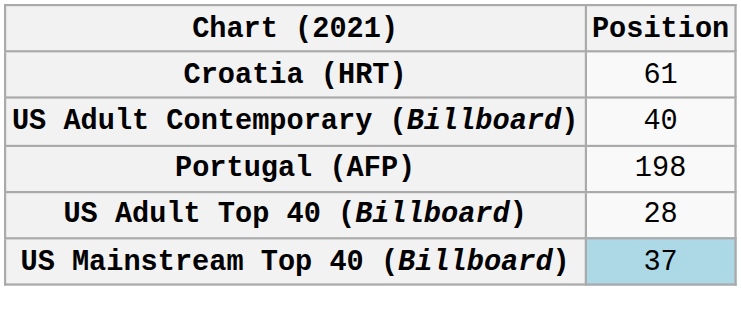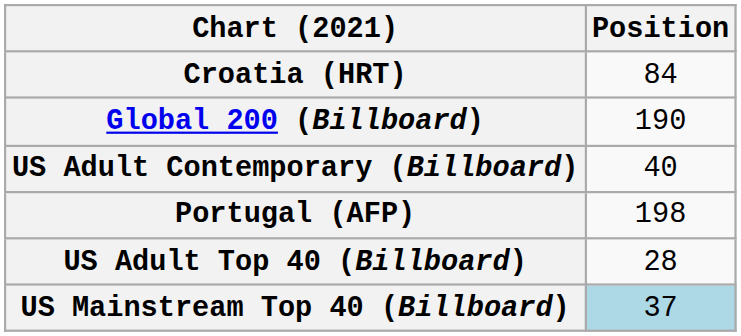Croatia (HRT) | Position: 61 -> 84
+ row: Global 200 (Billboard) | 190
